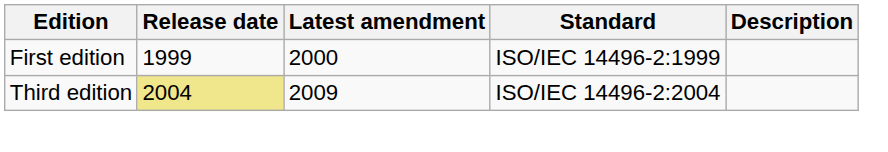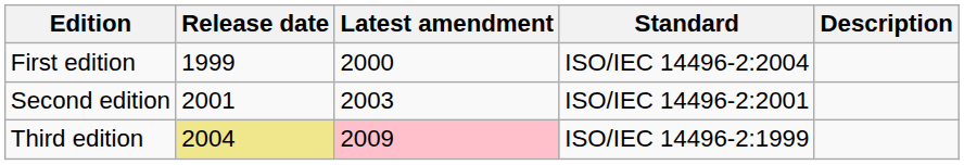First edition | Standard: ISO/IEC 14496-2:1999 -> ISO/IEC 14496-2:2004
+ row: Second edition | 2001 | 2003 | ISO/IEC 14496-2:2001
Third edition | Latest amendment: no background -> pink background
Third edition | Standard: ISO/IEC 14496-2:2004 -> ISO/IEC 14496-2:1999
